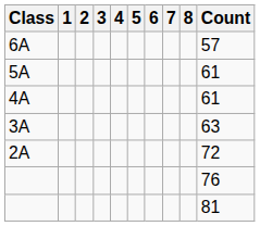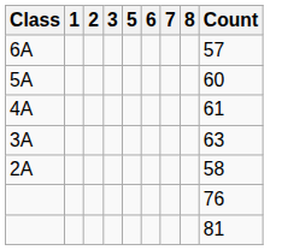- column: 4
5A | Count: 61 -> 60
2A | Count: 72 -> 58
